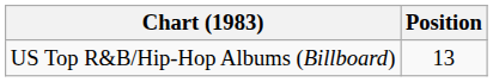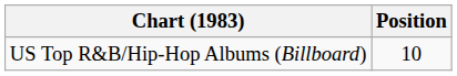US Top R&B/Hip-Hop Albums (Billboard) | Position: 13 -> 10
